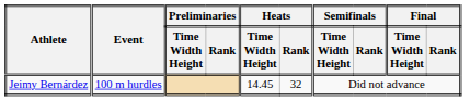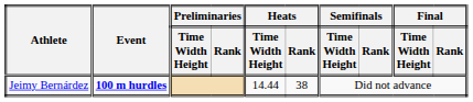Jeimy Bernárdez | Event: normal -> bold
Jeimy Bernárdez | Heats / Time Width Height: 14.45 -> 14.44
Jeimy Bernárdez | Heats / Rank: 32 -> 38
